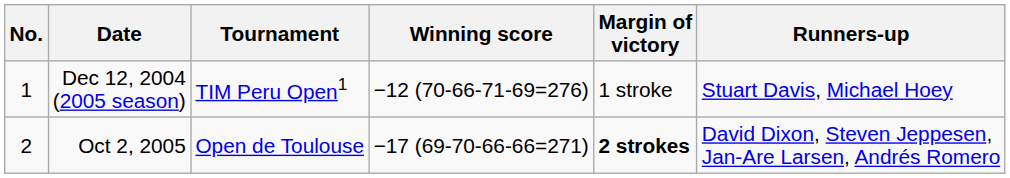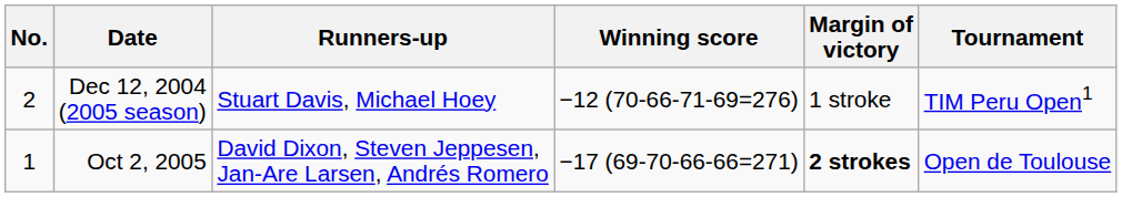columns swapped: Tournament <-> Runners-up
Dec 12, 2004 (2005 season) | No.: 1 -> 2
Oct 2, 2005 | No.: 2 -> 1
